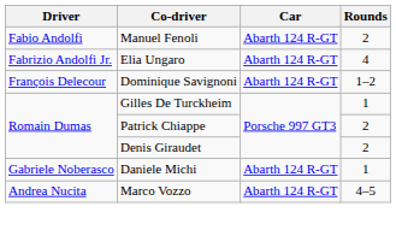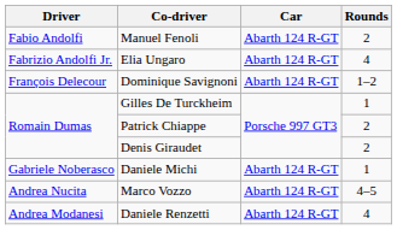+ row: Andrea Modanesi | Daniele Renzetti | Abarth 124 R-GT | 4
